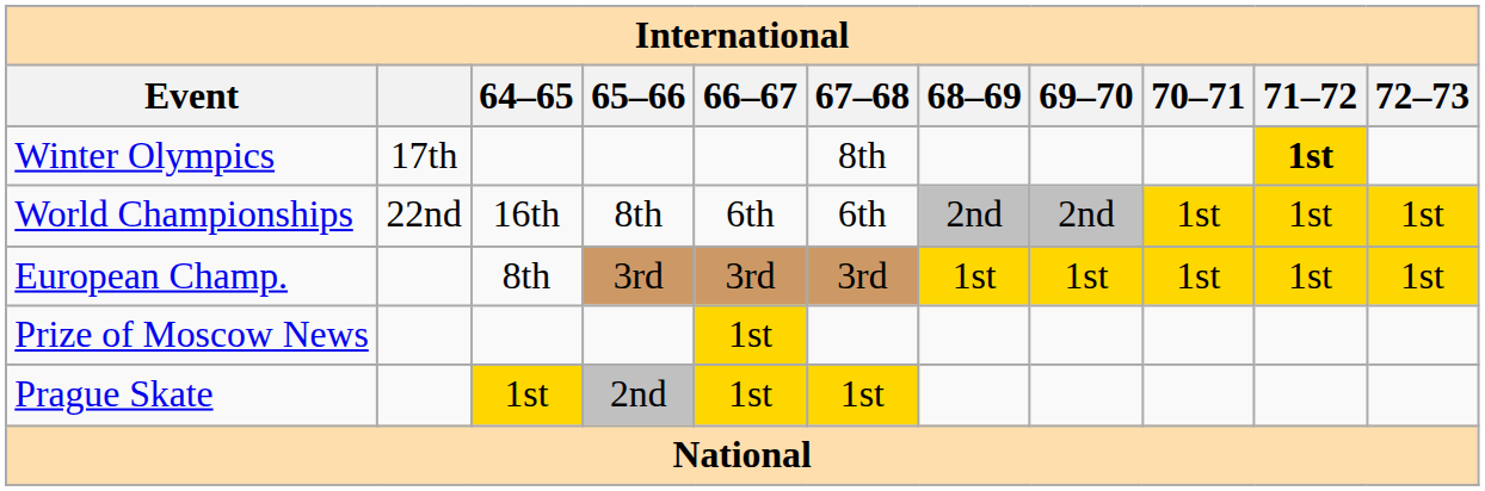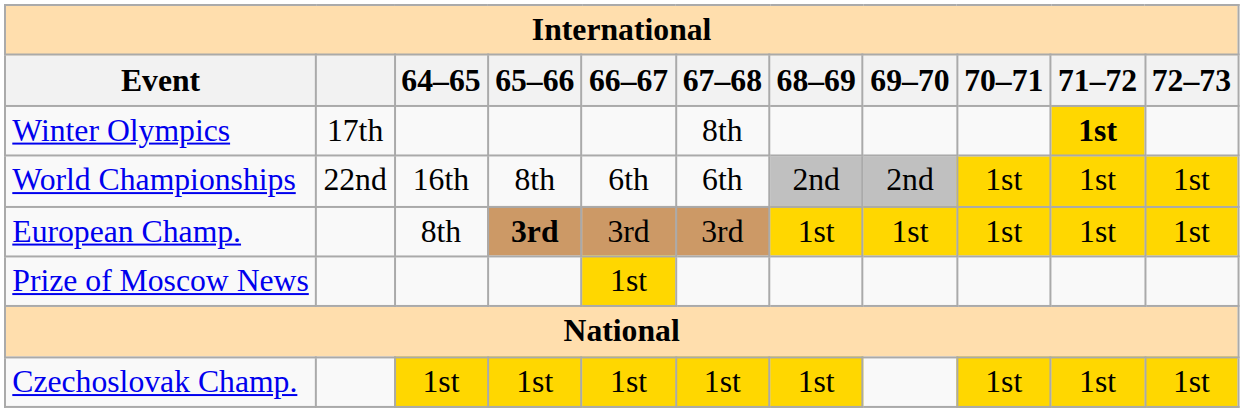European Champ. | 65–66: normal -> bold
- row: Prague Skate | 1st | 2nd | 1st | 1st
+ row: Czechoslovak Champ. | 1st | 1st | 1st | 1st | 1st | 1st | 1st | 1st
